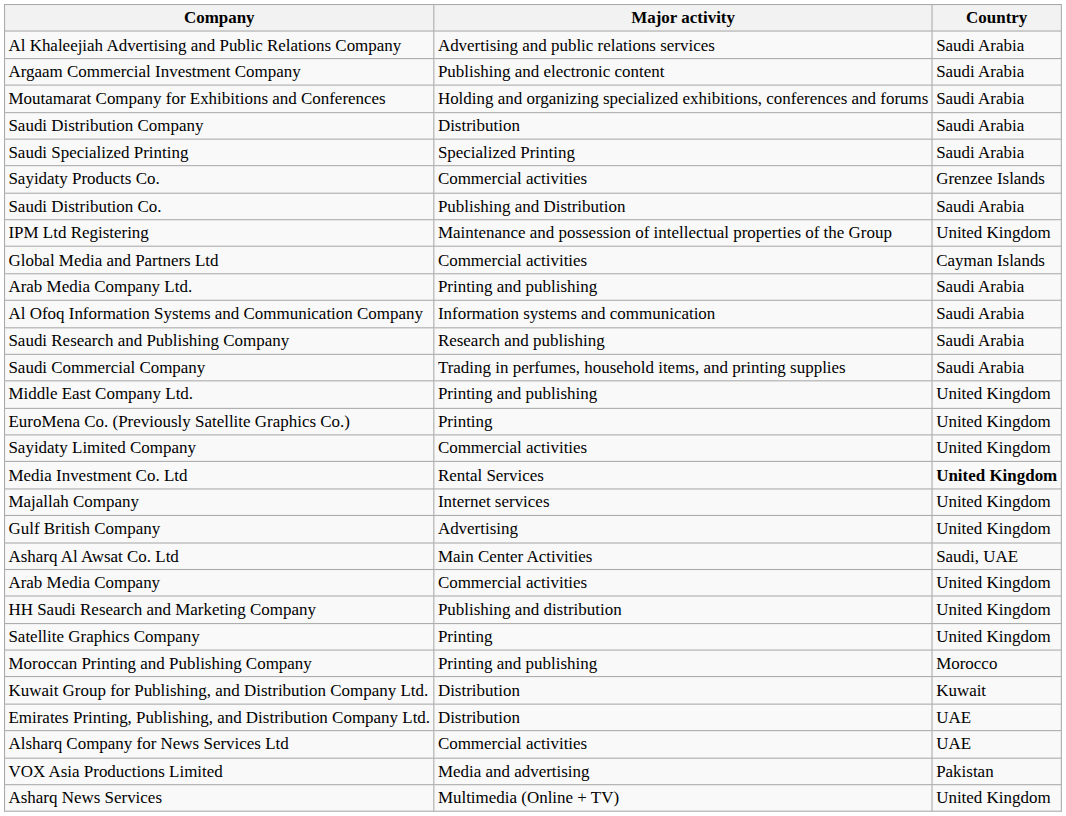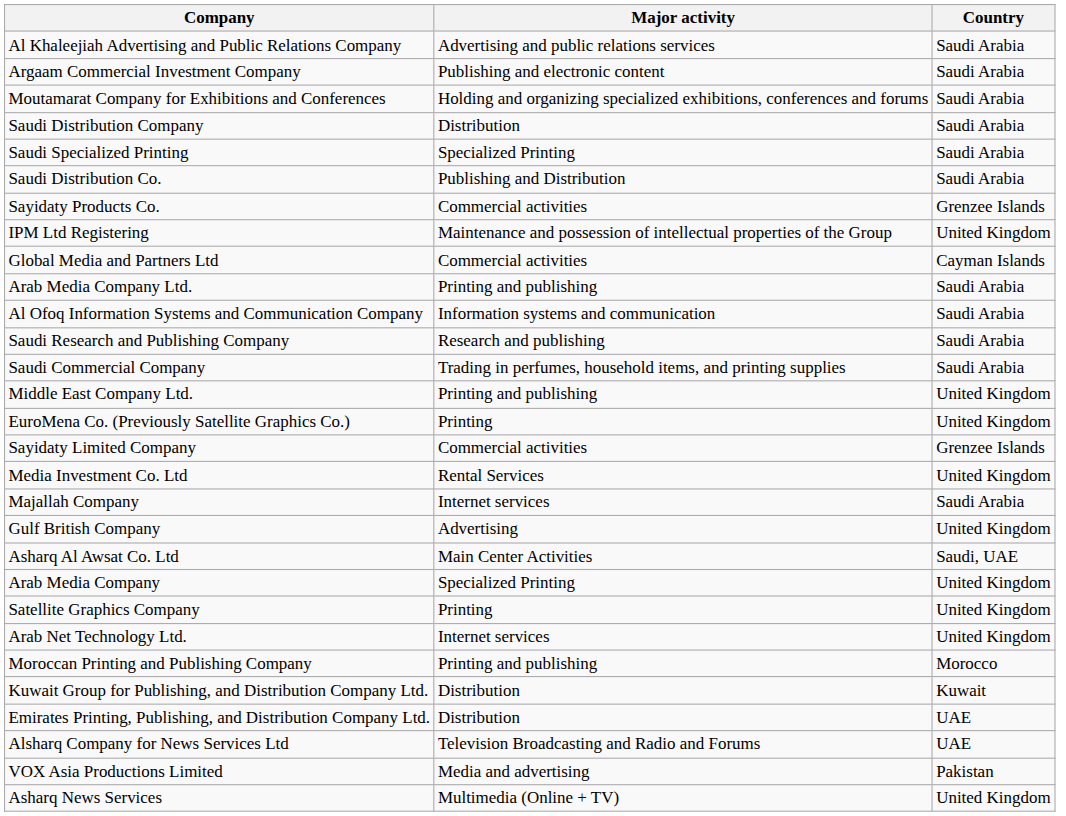rows swapped: Saudi Distribution Co. <-> Sayidaty Products Co.
Sayidaty Limited Company | Country: United Kingdom -> Grenzee Islands
Media Investment Co. Ltd | Country: bold -> normal
Majallah Company | Country: United Kingdom -> Saudi Arabia
Arab Media Company | Major activity: Commercial activities -> Specialized Printing
- row: HH Saudi Research and Marketing Company | Publishing and distribution | United Kingdom
+ row: Arab Net Technology Ltd. | Internet services | United Kingdom
Alsharq Company for News Services Ltd | Major activity: Commercial activities -> Television Broadcasting and Radio and Forums
